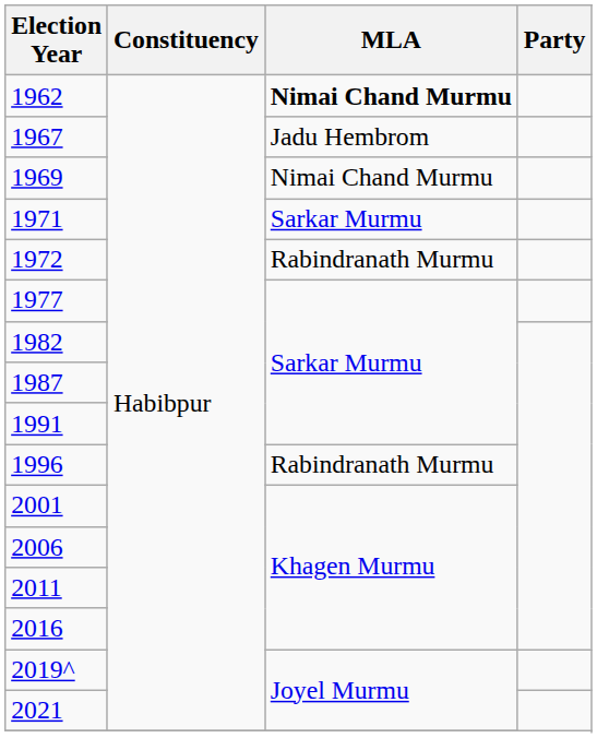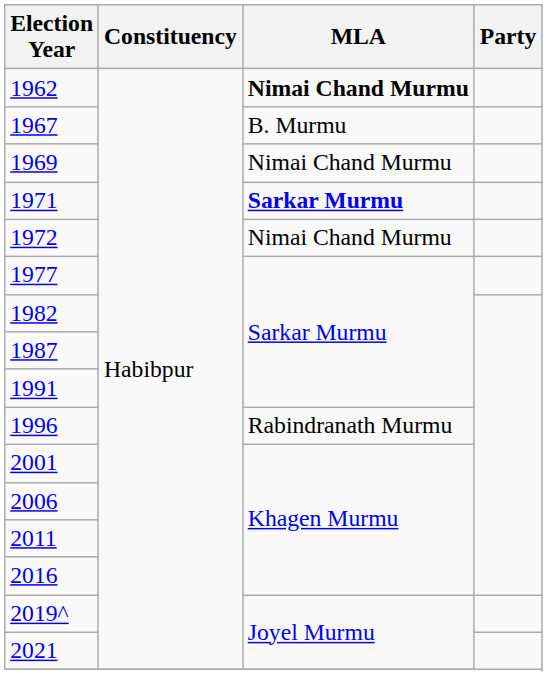1967 | MLA: Jadu Hembrom -> B. Murmu
1971 | MLA: normal -> bold
1972 | MLA: Rabindranath Murmu -> Nimai Chand Murmu
